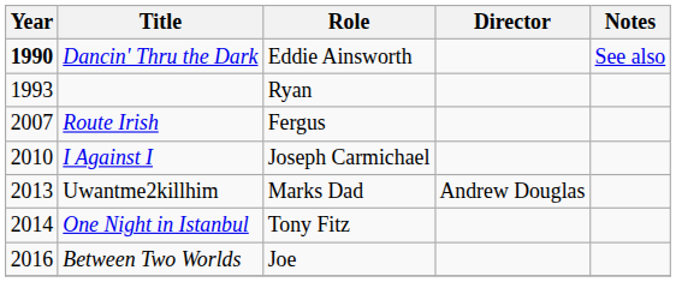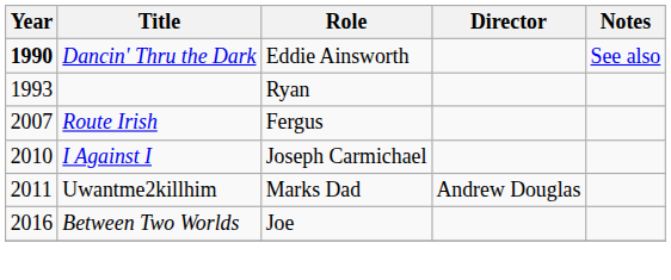Uwantme2killhim | Year: 2013 -> 2011
- row: 2014 | One Night in Istanbul | Tony Fitz
